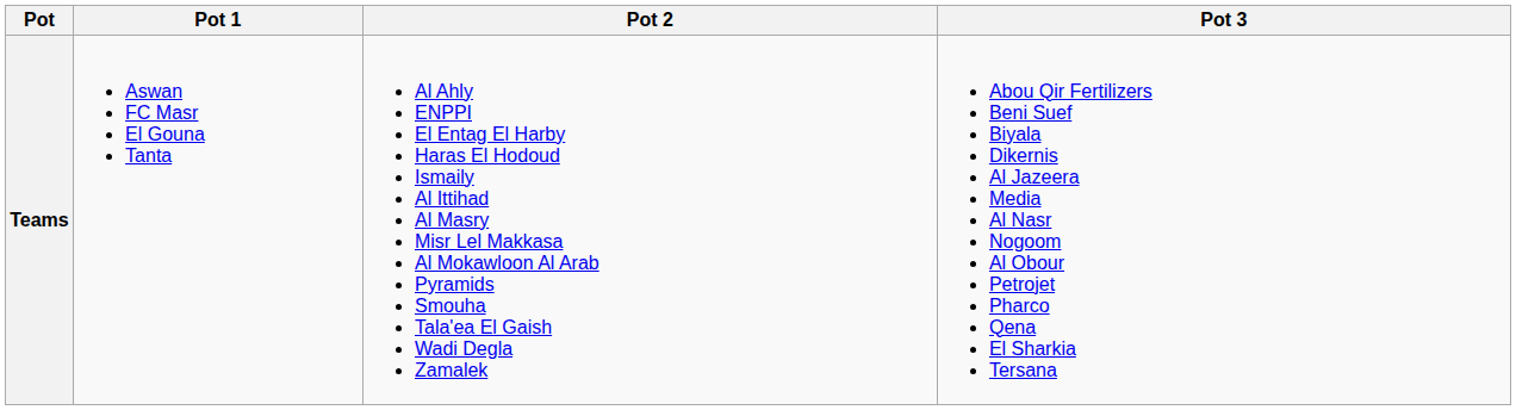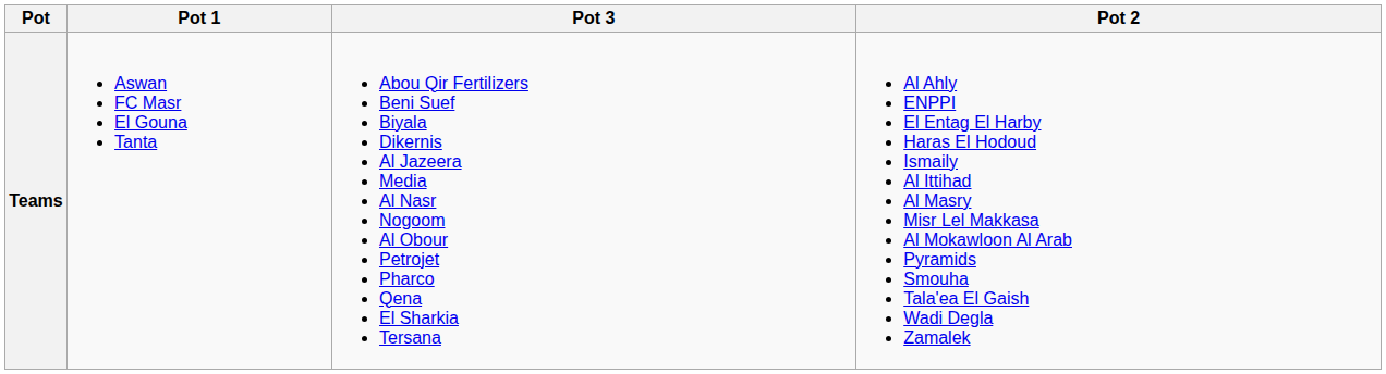columns swapped: Pot 2 <-> Pot 3
